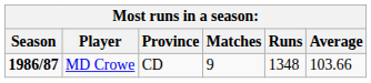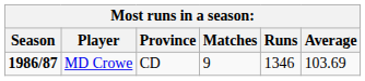MD Crowe | Runs: 1348 -> 1346
MD Crowe | Average: 103.66 -> 103.69
